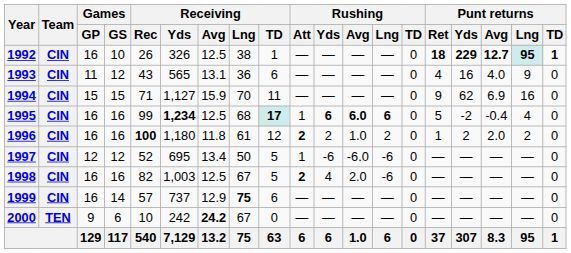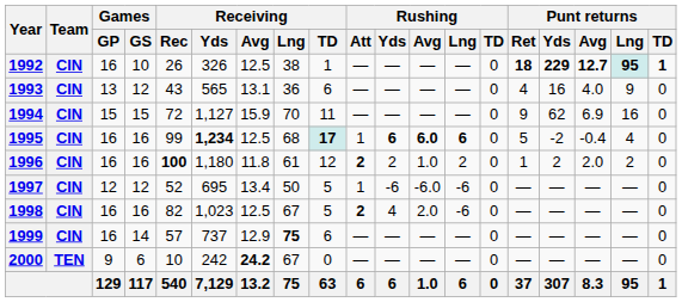1993 | Games / GP: 11 -> 13
1994 | Receiving / Rec: 71 -> 72
1998 | Receiving / Yds: 1,003 -> 1,023
